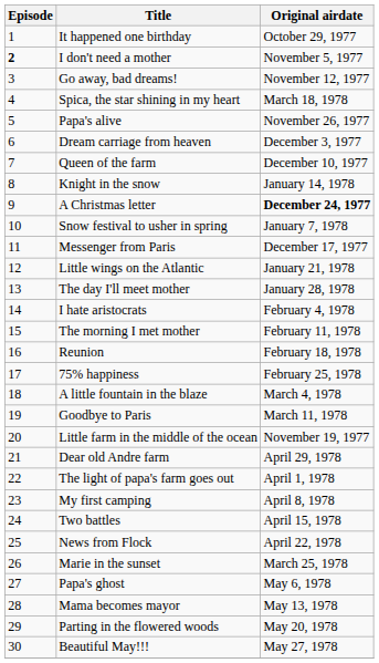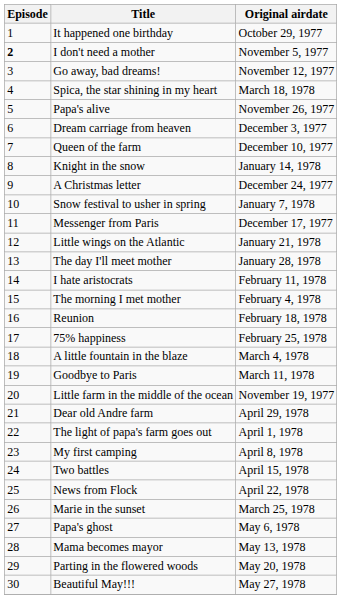A Christmas letter | Original airdate: bold -> normal
I hate aristocrats | Original airdate: February 4, 1978 -> February 11, 1978
The morning I met mother | Original airdate: February 11, 1978 -> February 4, 1978
